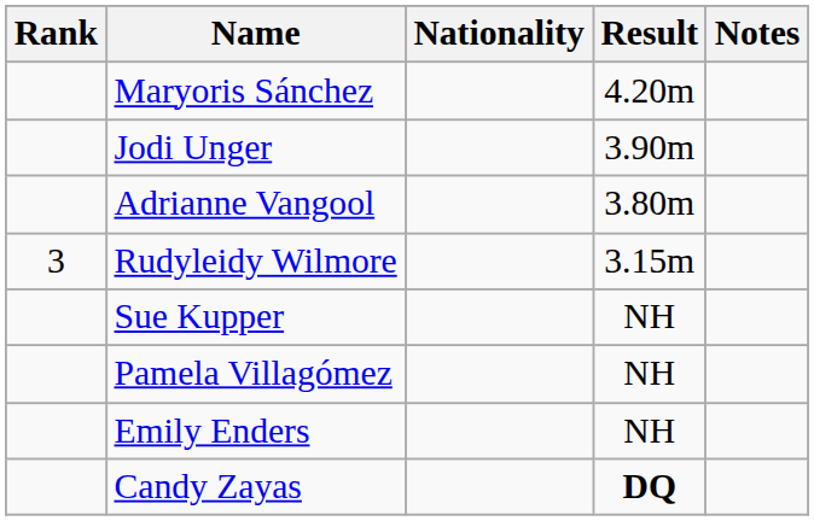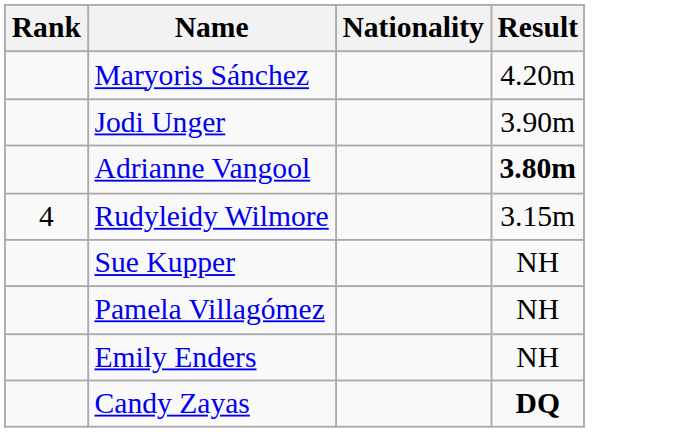- column: Notes
Adrianne Vangool | Result: normal -> bold
Rudyleidy Wilmore | Rank: 3 -> 4
